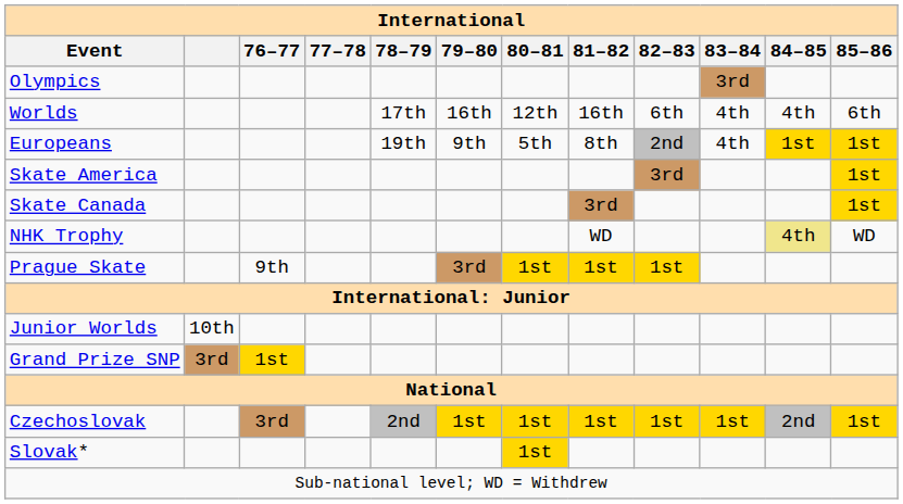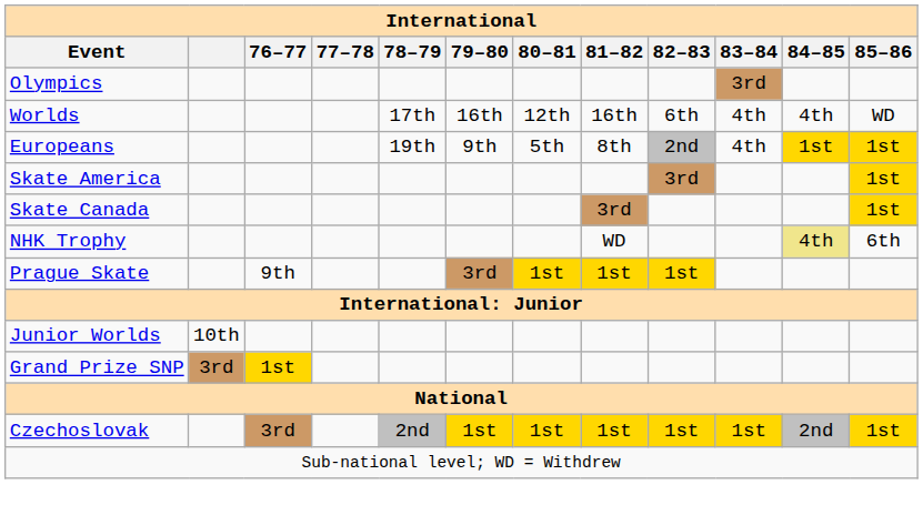Worlds | 85–86: 6th -> WD
NHK Trophy | 85–86: WD -> 6th
- row: Slovak* | 1st
